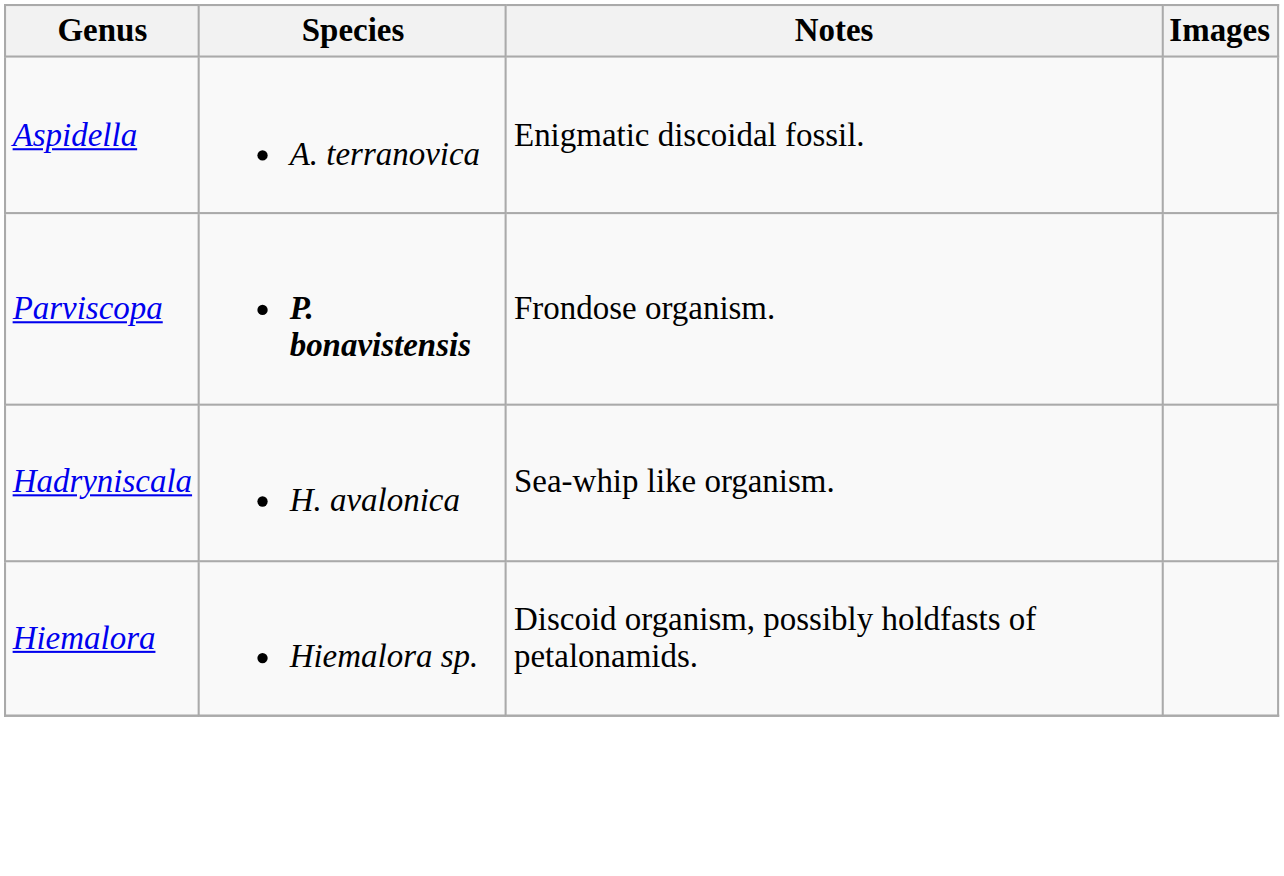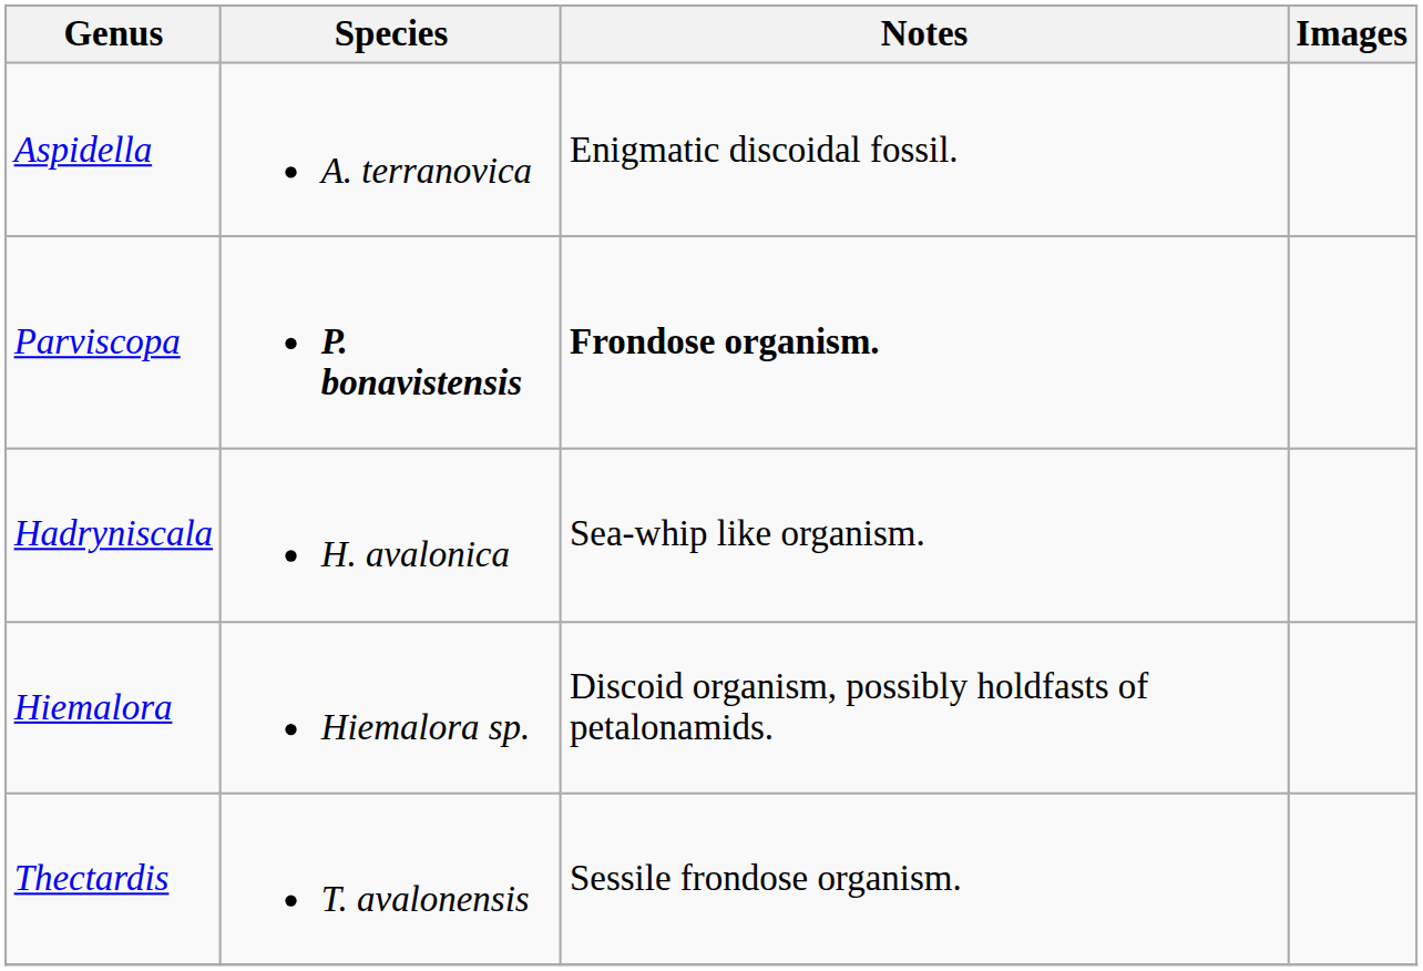Parviscopa | Notes: normal -> bold
+ row: Thectardis | T. avalonensis | Sessile frondose organism.
